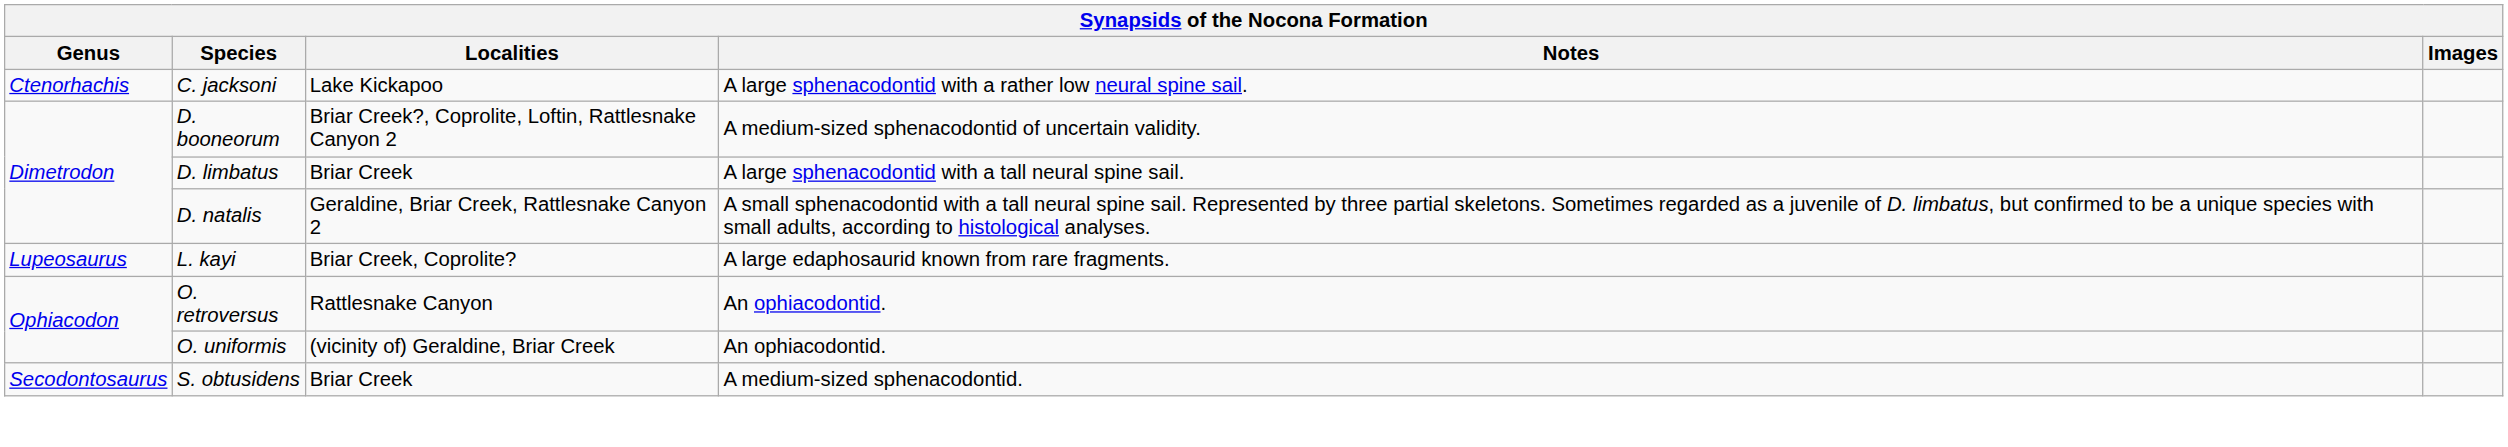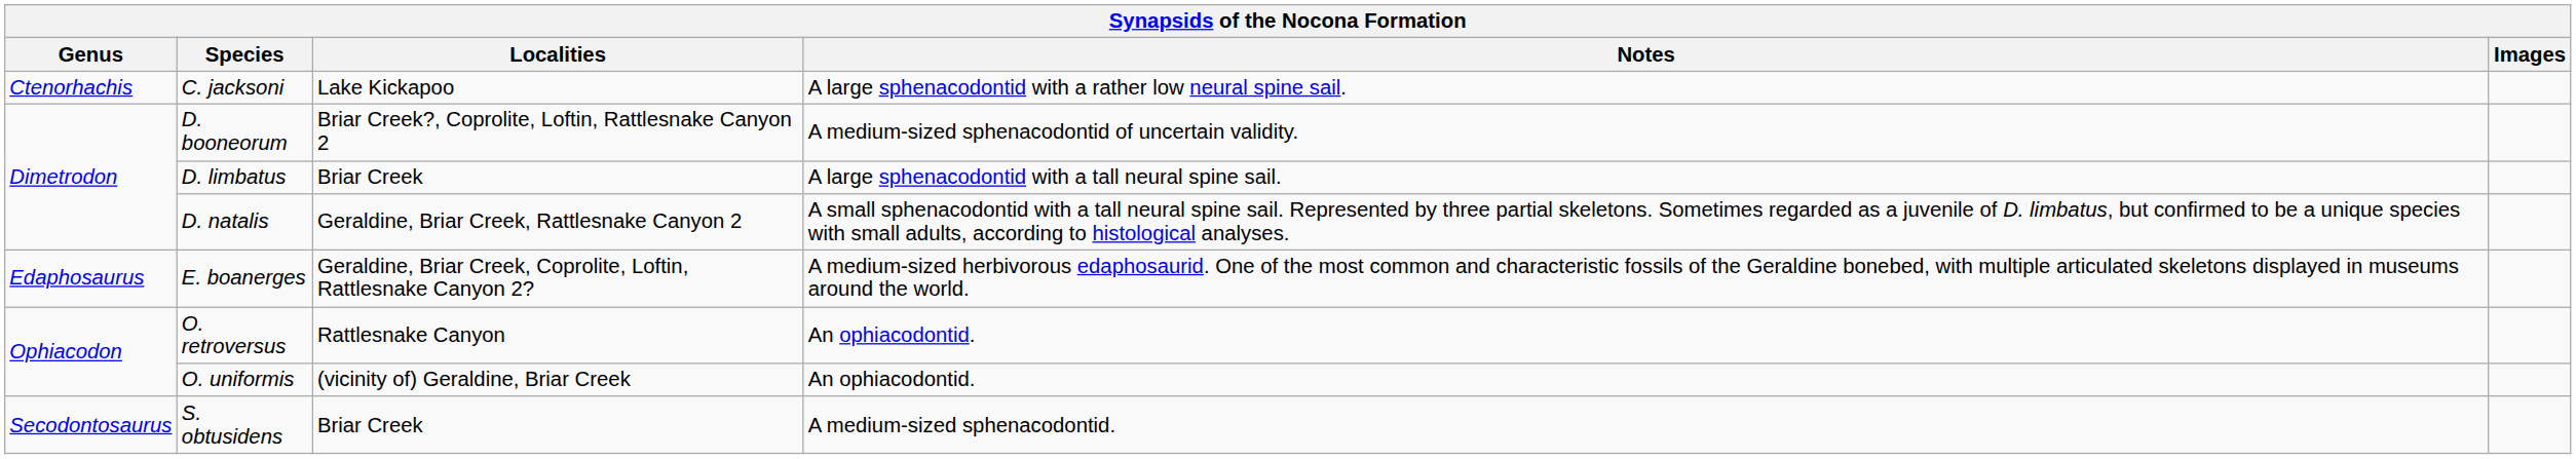+ row: Edaphosaurus | E. boanerges | Geraldine, Briar Creek, Coprolite, Loftin, Rattlesnake Canyon 2? | A medium-sized herbivorous edaphosaurid. One of the most common and characteristic fossils of the Geraldine bonebed, with multiple articulated skeletons displayed in museums around the world.
- row: Lupeosaurus | L. kayi | Briar Creek, Coprolite? | A large edaphosaurid known from rare fragments.
